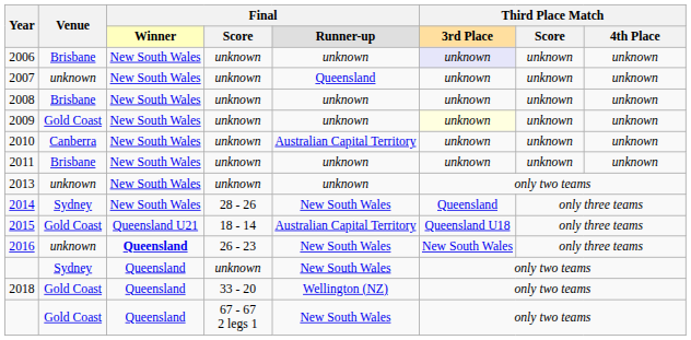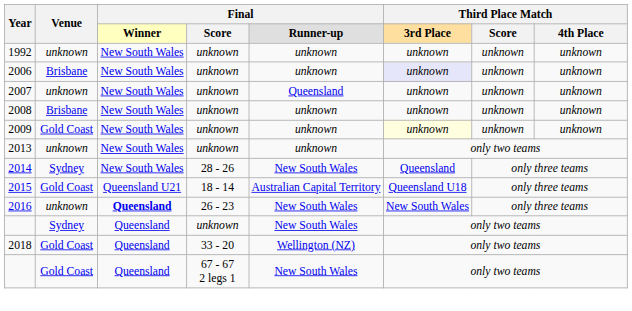+ row: 1992 | unknown | New South Wales | unknown | unknown | unknown | unknown | unknown
- row: 2010 | Canberra | New South Wales | unknown | Australian Capital Territory | unknown | unknown | unknown
- row: 2011 | Brisbane | New South Wales | unknown | unknown | unknown | unknown | unknown
